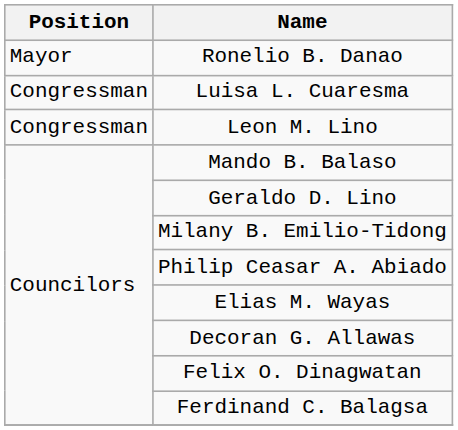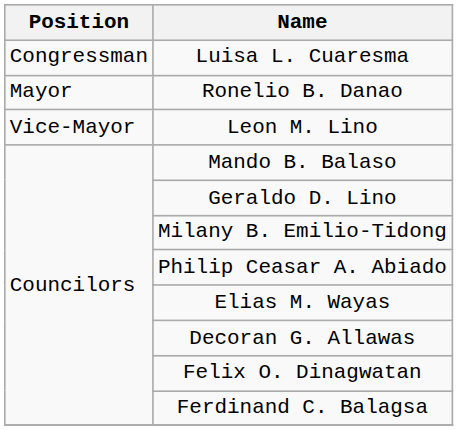rows swapped: Luisa L. Cuaresma <-> Ronelio B. Danao
Leon M. Lino | Position: Congressman -> Vice-Mayor
